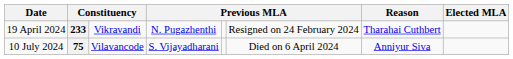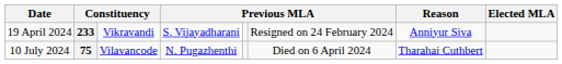233 | column 4: N. Pugazhenthi -> S. Vijayadharani
233 | Reason: Tharahai Cuthbert -> Anniyur Siva
75 | column 4: S. Vijayadharani -> N. Pugazhenthi
75 | Reason: Anniyur Siva -> Tharahai Cuthbert
